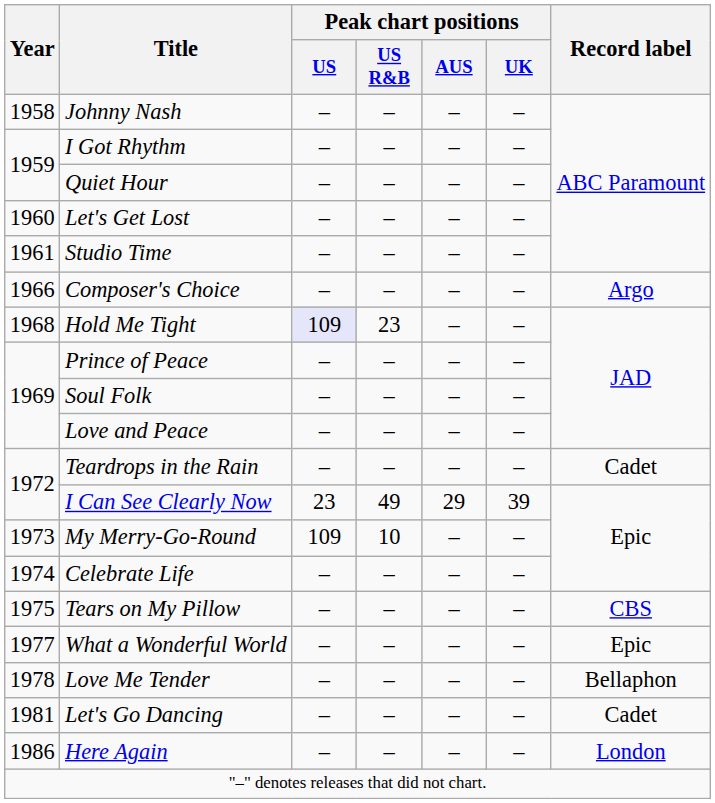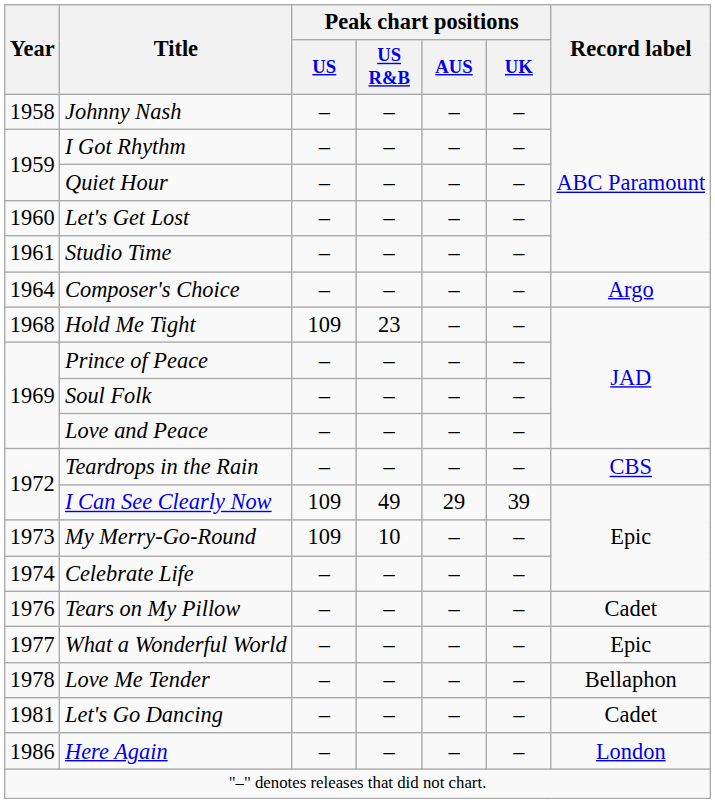Composer's Choice | Year: 1966 -> 1964
Hold Me Tight | Peak chart positions / US: lavender background -> no background
Teardrops in the Rain | Record label: Cadet -> CBS
I Can See Clearly Now | Peak chart positions / US: 23 -> 109
Tears on My Pillow | Year: 1975 -> 1976
Tears on My Pillow | Record label: CBS -> Cadet
